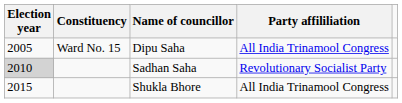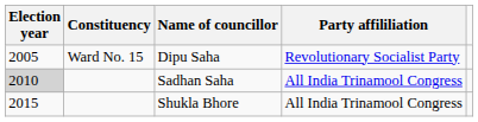Dipu Saha | Party affililiation: All India Trinamool Congress -> Revolutionary Socialist Party
Sadhan Saha | Party affililiation: Revolutionary Socialist Party -> All India Trinamool Congress
